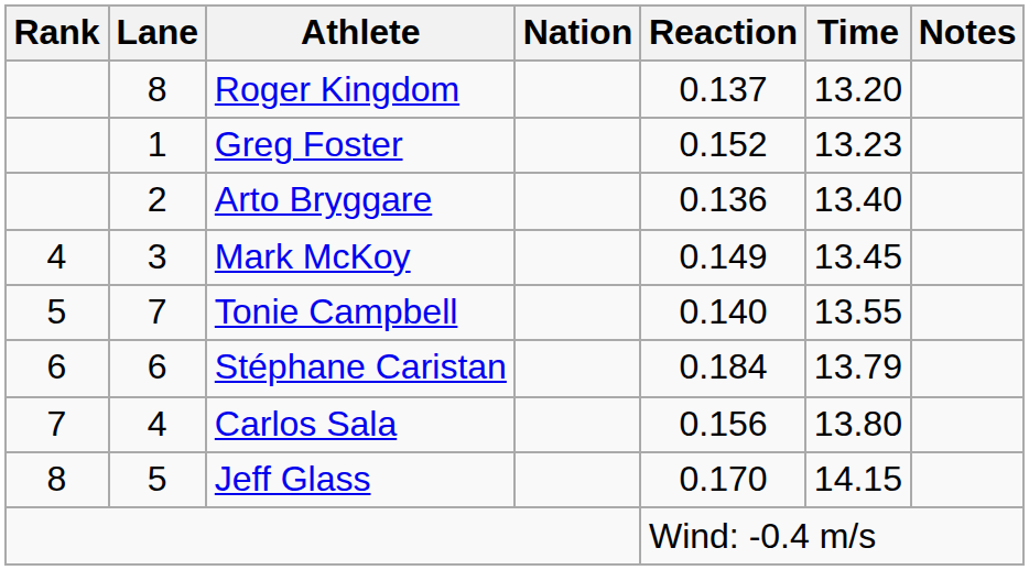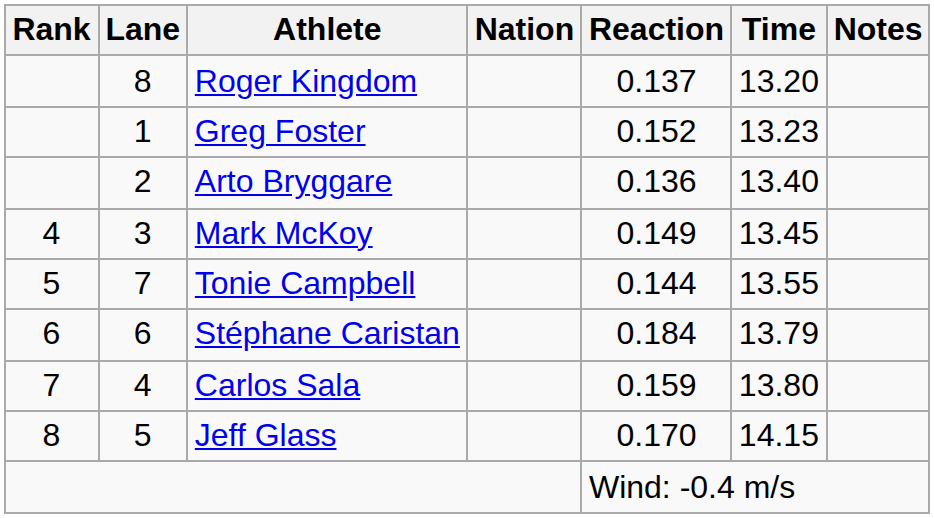Tonie Campbell | Reaction: 0.140 -> 0.144
Carlos Sala | Reaction: 0.156 -> 0.159
